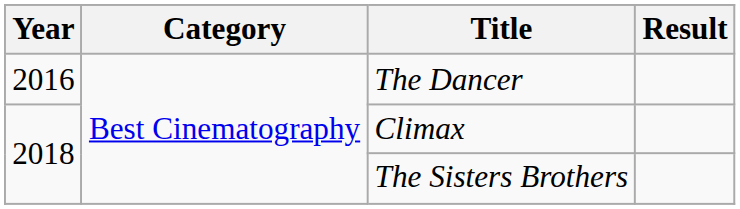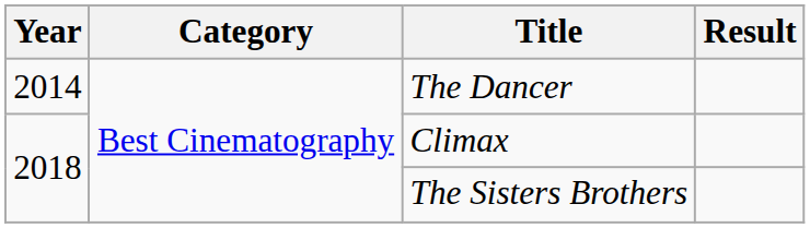The Dancer | Year: 2016 -> 2014
